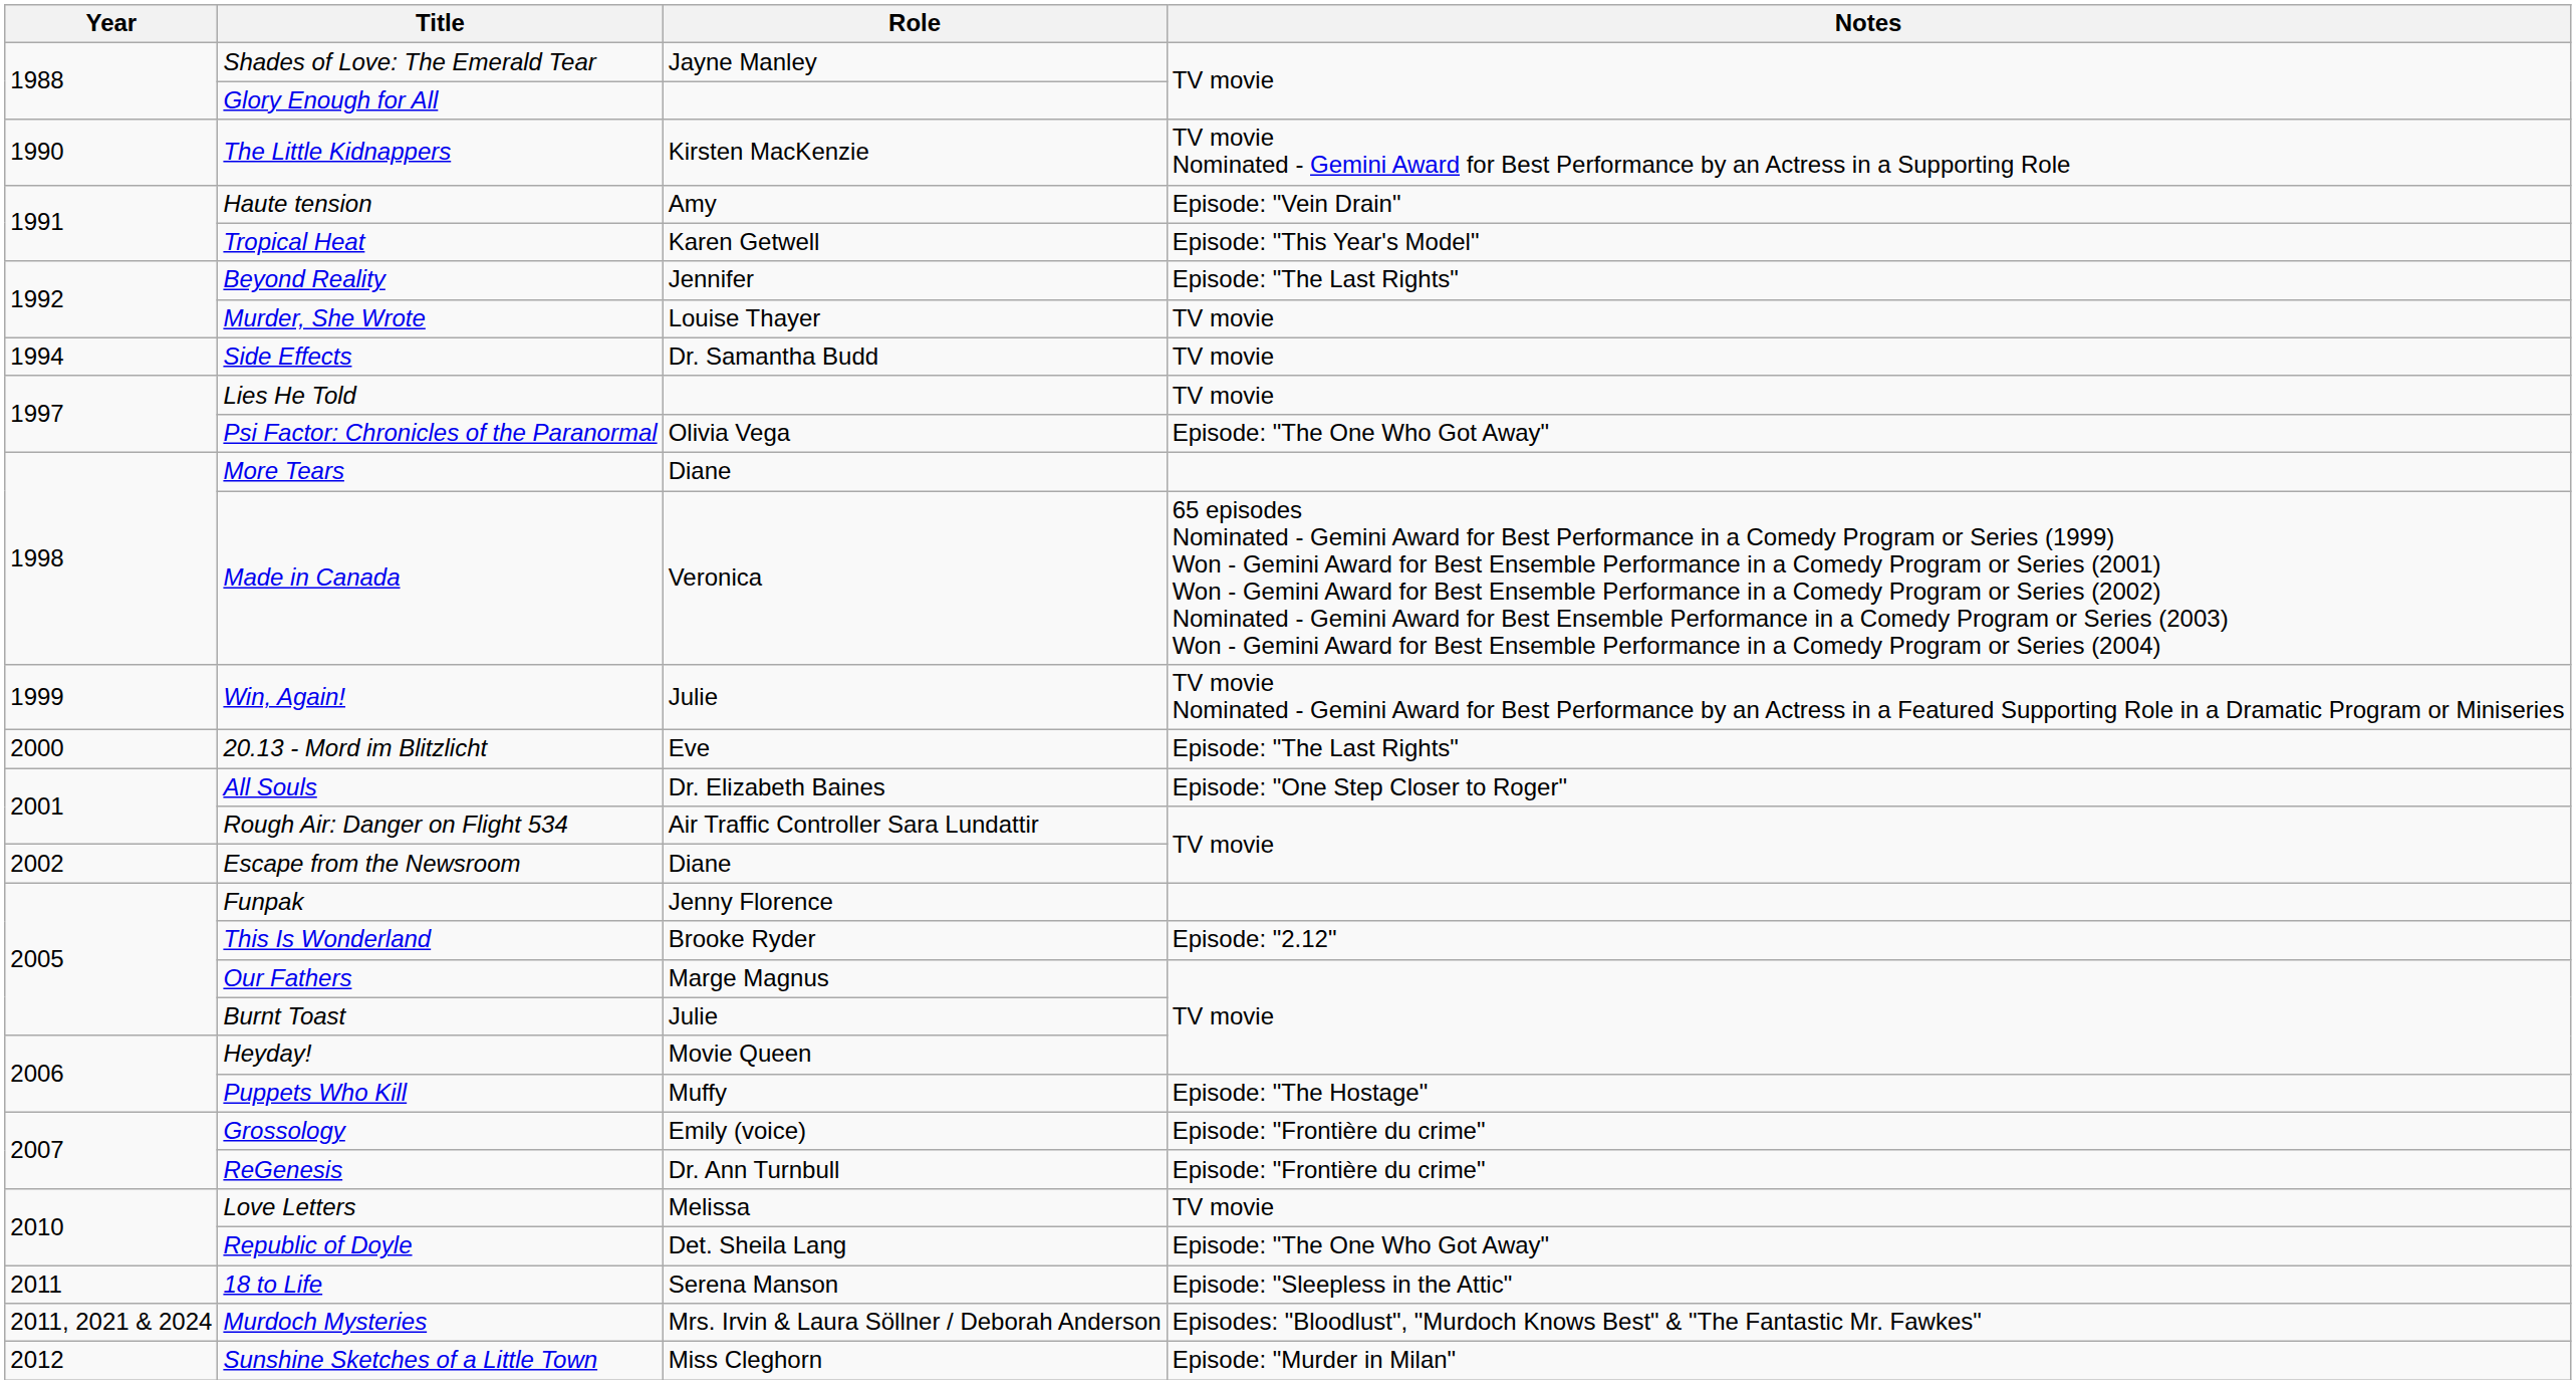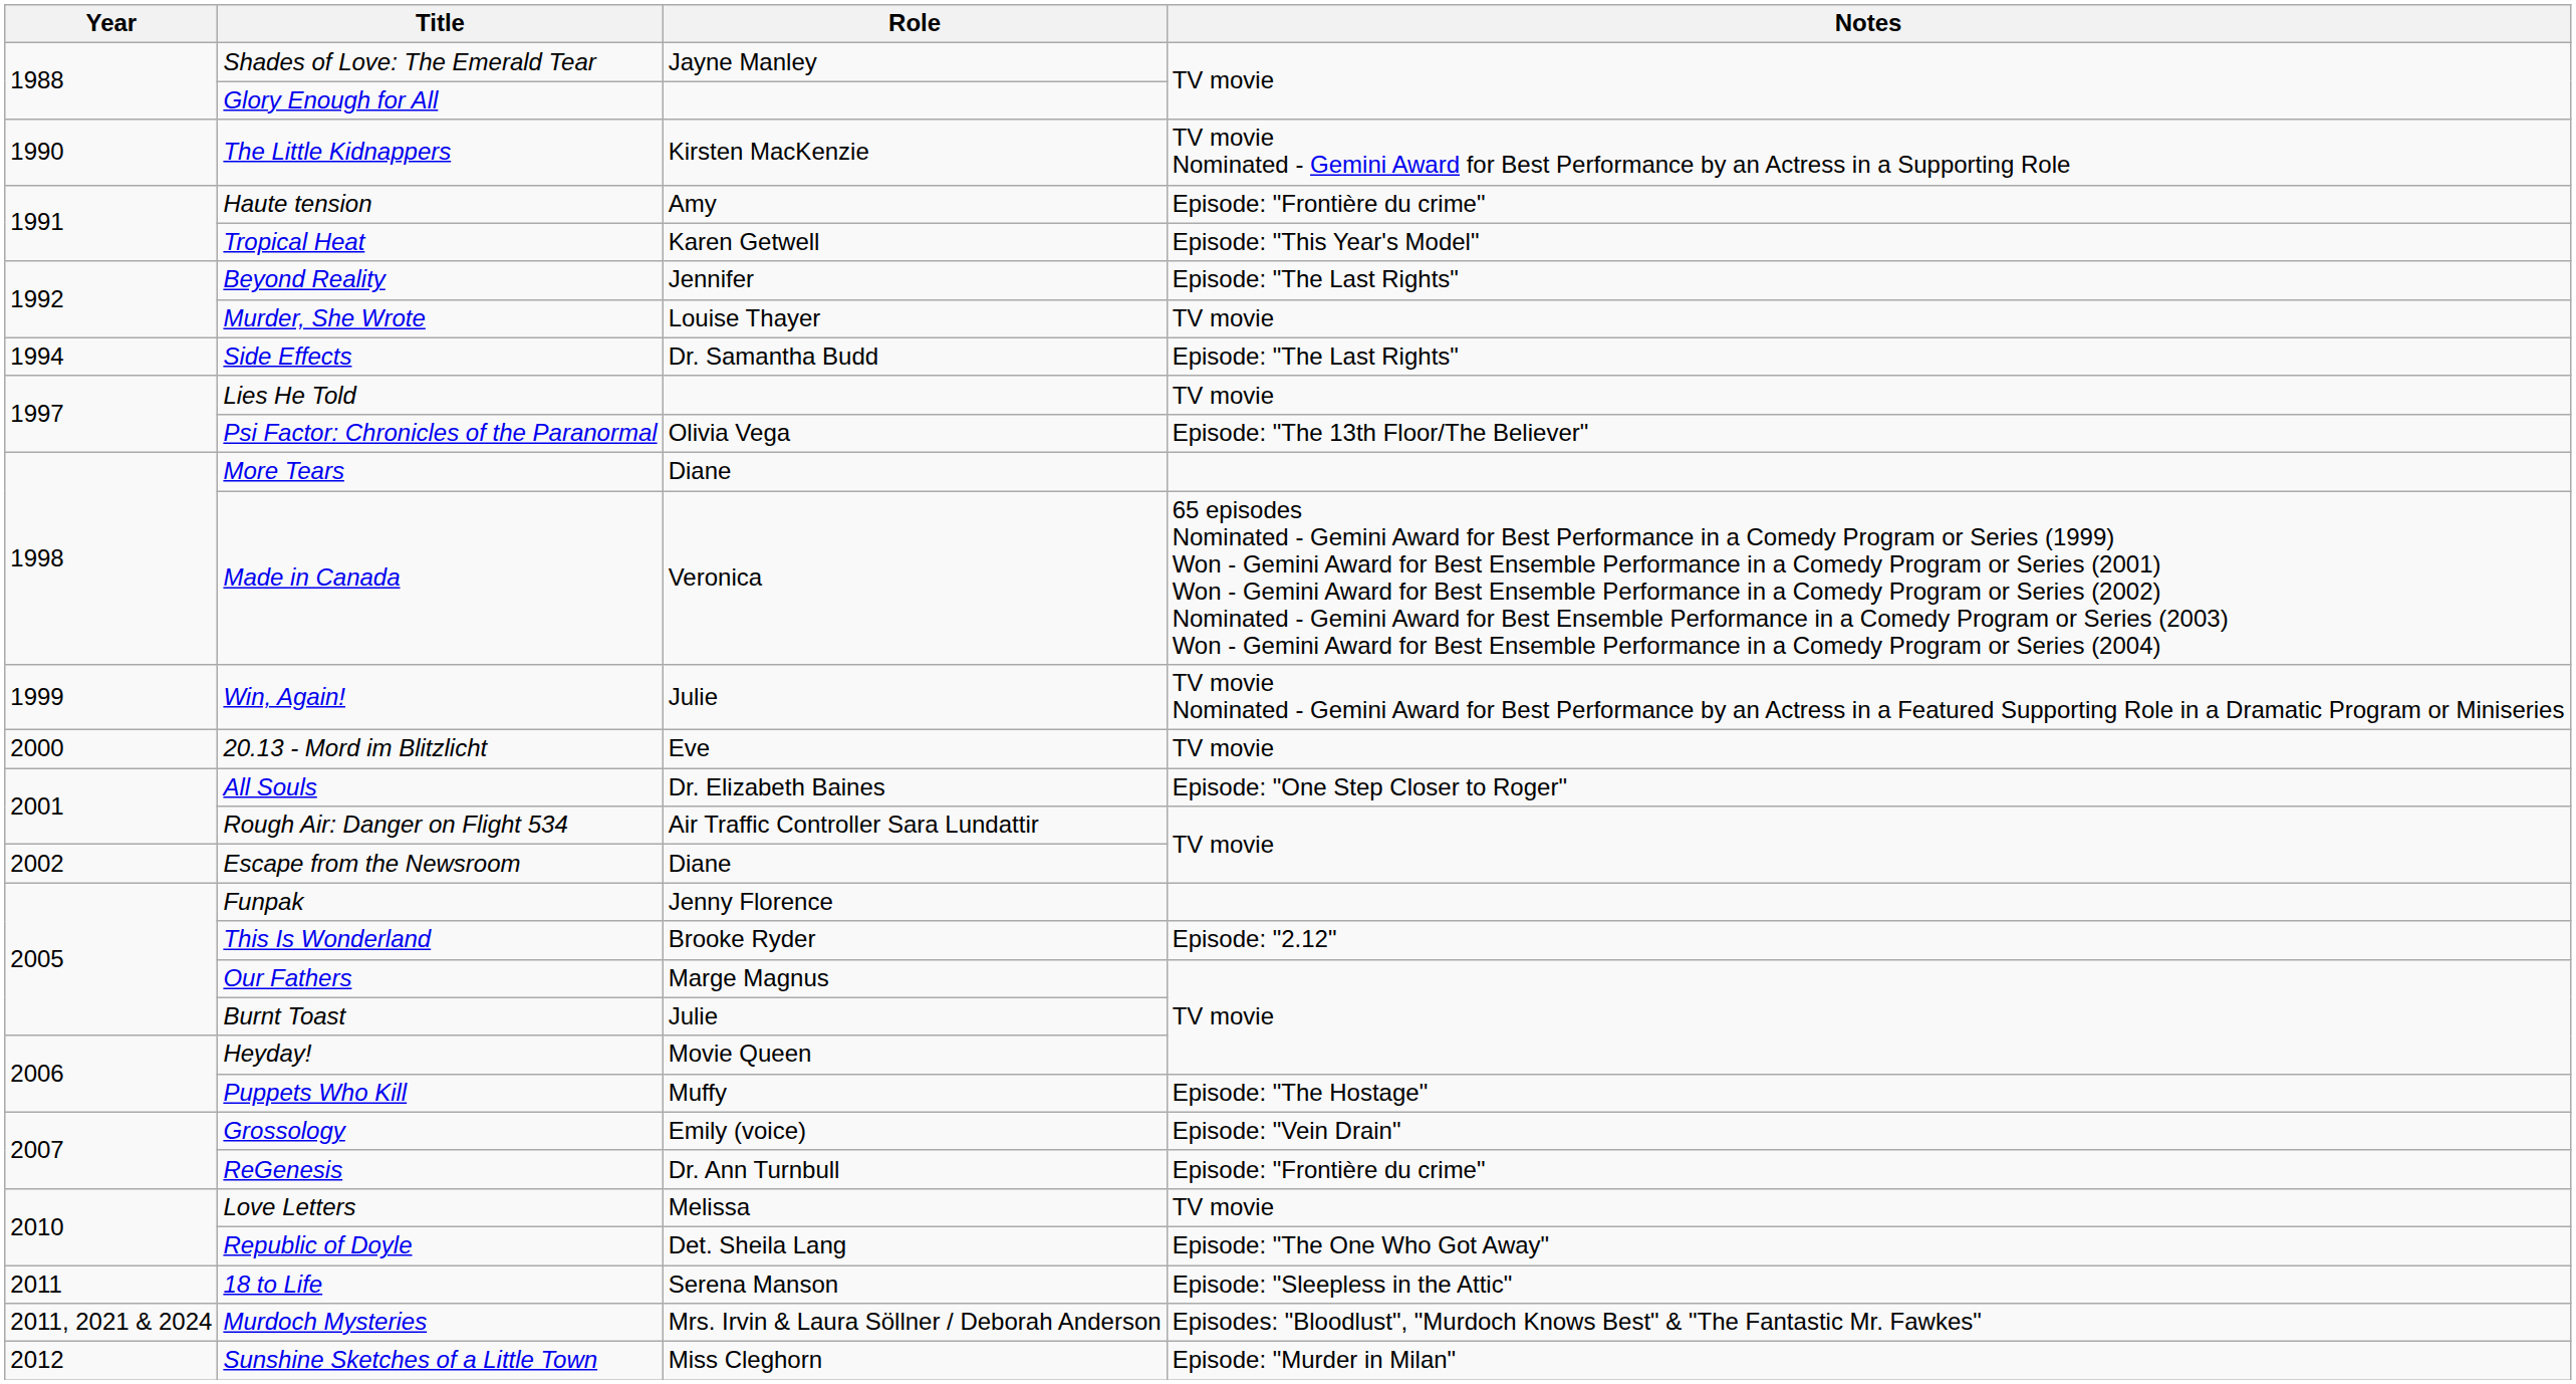Haute tension | Notes: Episode: "Vein Drain" -> Episode: "Frontière du crime"
Side Effects | Notes: TV movie -> Episode: "The Last Rights"
Psi Factor: Chronicles of the Paranormal | Notes: Episode: "The One Who Got Away" -> Episode: "The 13th Floor/The Believer"
20.13 - Mord im Blitzlicht | Notes: Episode: "The Last Rights" -> TV movie
Grossology | Notes: Episode: "Frontière du crime" -> Episode: "Vein Drain"
